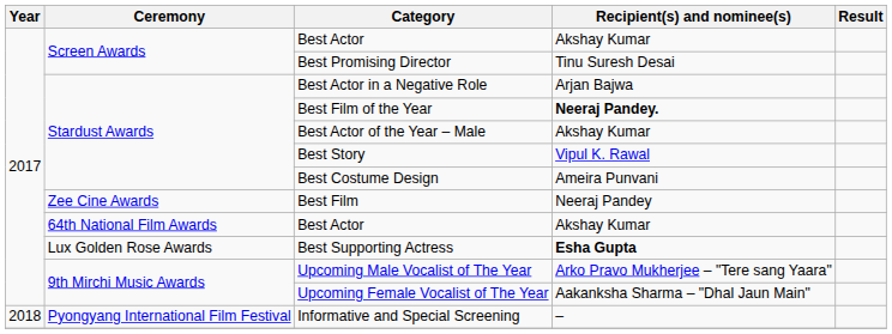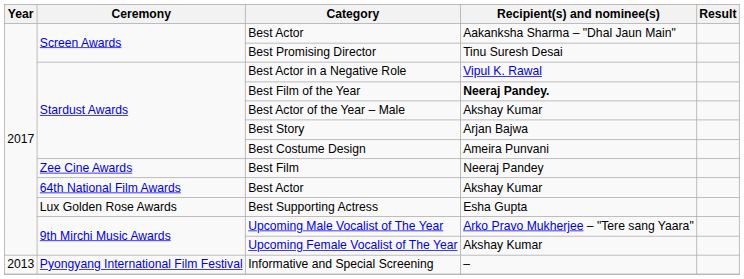Screen Awards / Best Actor | Recipient(s) and nominee(s): Akshay Kumar -> Aakanksha Sharma – "Dhal Jaun Main"
Best Actor in a Negative Role | Recipient(s) and nominee(s): Arjan Bajwa -> Vipul K. Rawal
Best Story | Recipient(s) and nominee(s): Vipul K. Rawal -> Arjan Bajwa
Best Supporting Actress | Recipient(s) and nominee(s): bold -> normal
Upcoming Female Vocalist of The Year | Recipient(s) and nominee(s): Aakanksha Sharma – "Dhal Jaun Main" -> Akshay Kumar
Informative and Special Screening | Year: 2018 -> 2013
